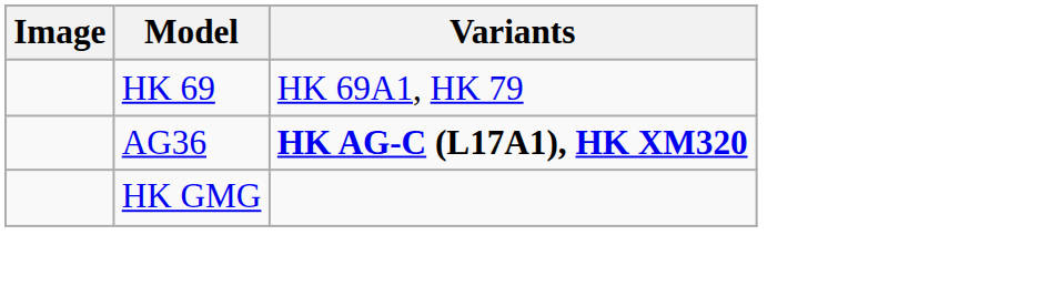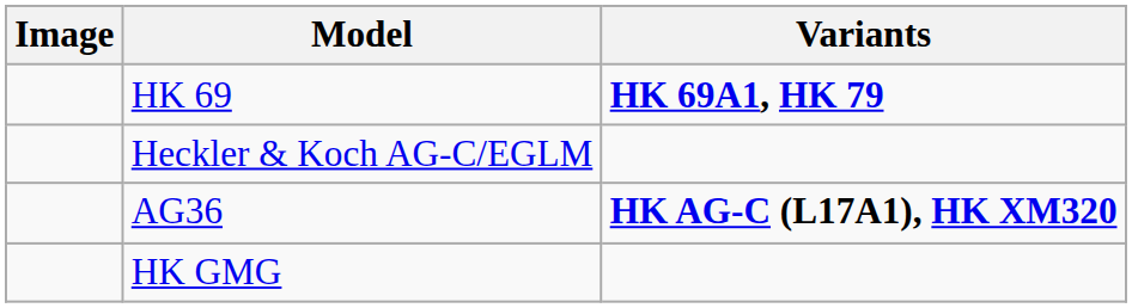HK 69 | Variants: normal -> bold
+ row: Heckler & Koch AG-C/EGLM
